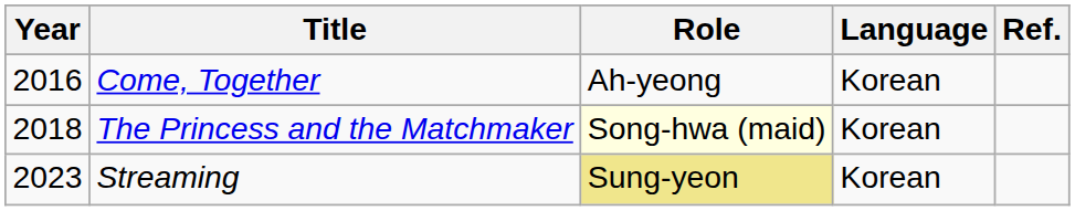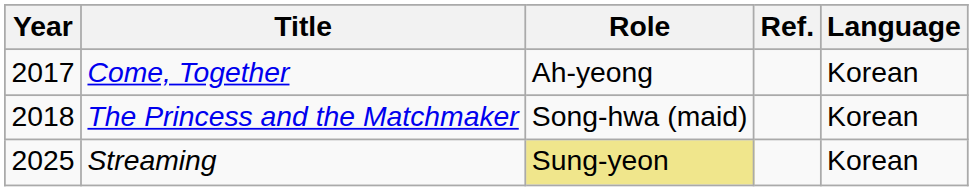columns swapped: Language <-> Ref.
Come, Together | Year: 2016 -> 2017
The Princess and the Matchmaker | Role: lightyellow background -> no background
Streaming | Year: 2023 -> 2025
